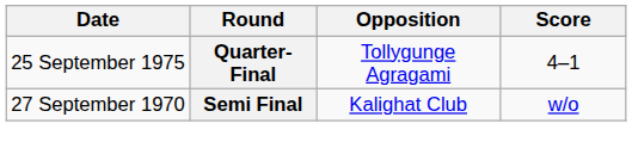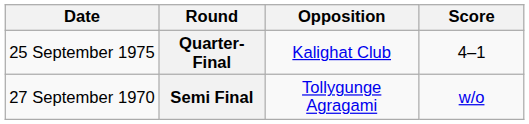Quarter-Final | Opposition: Tollygunge Agragami -> Kalighat Club
Semi Final | Opposition: Kalighat Club -> Tollygunge Agragami
